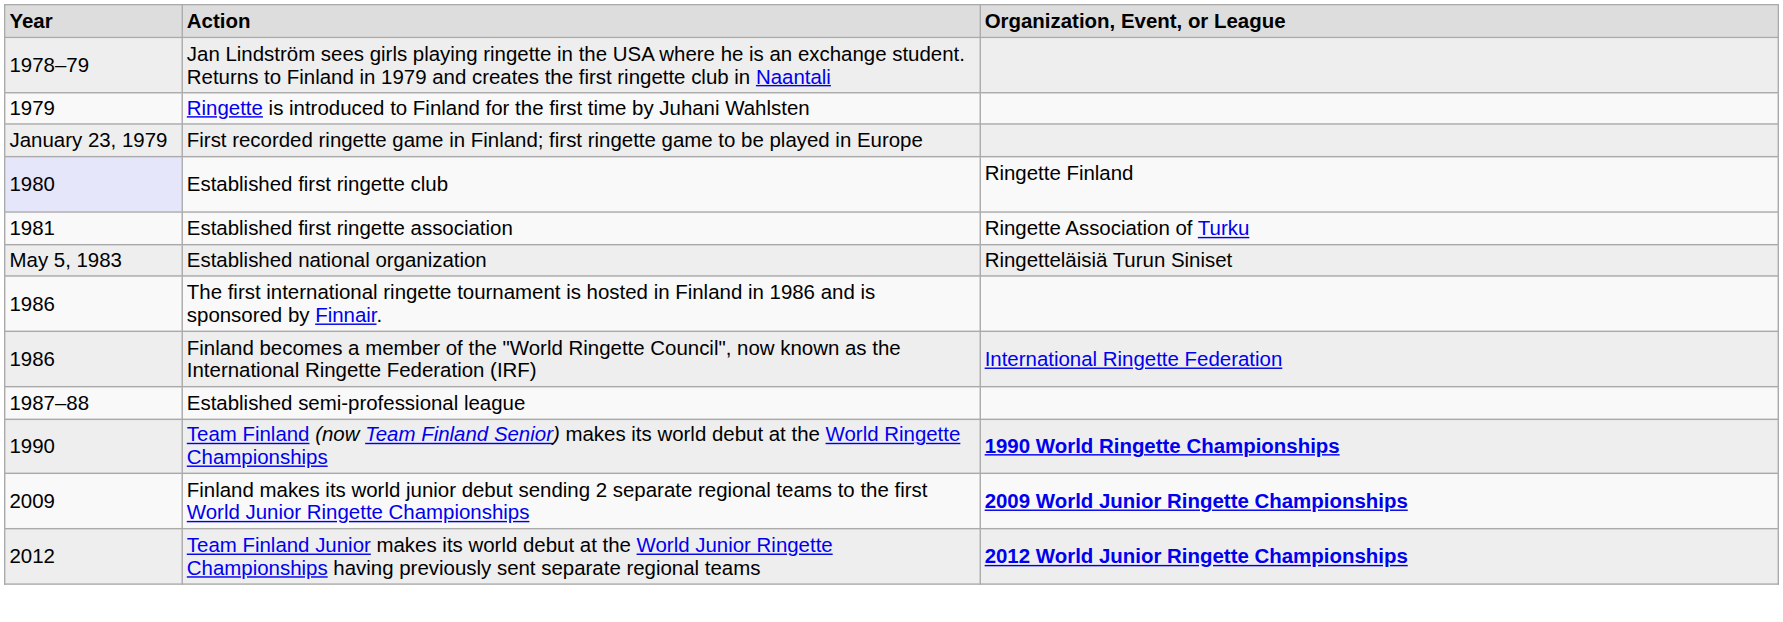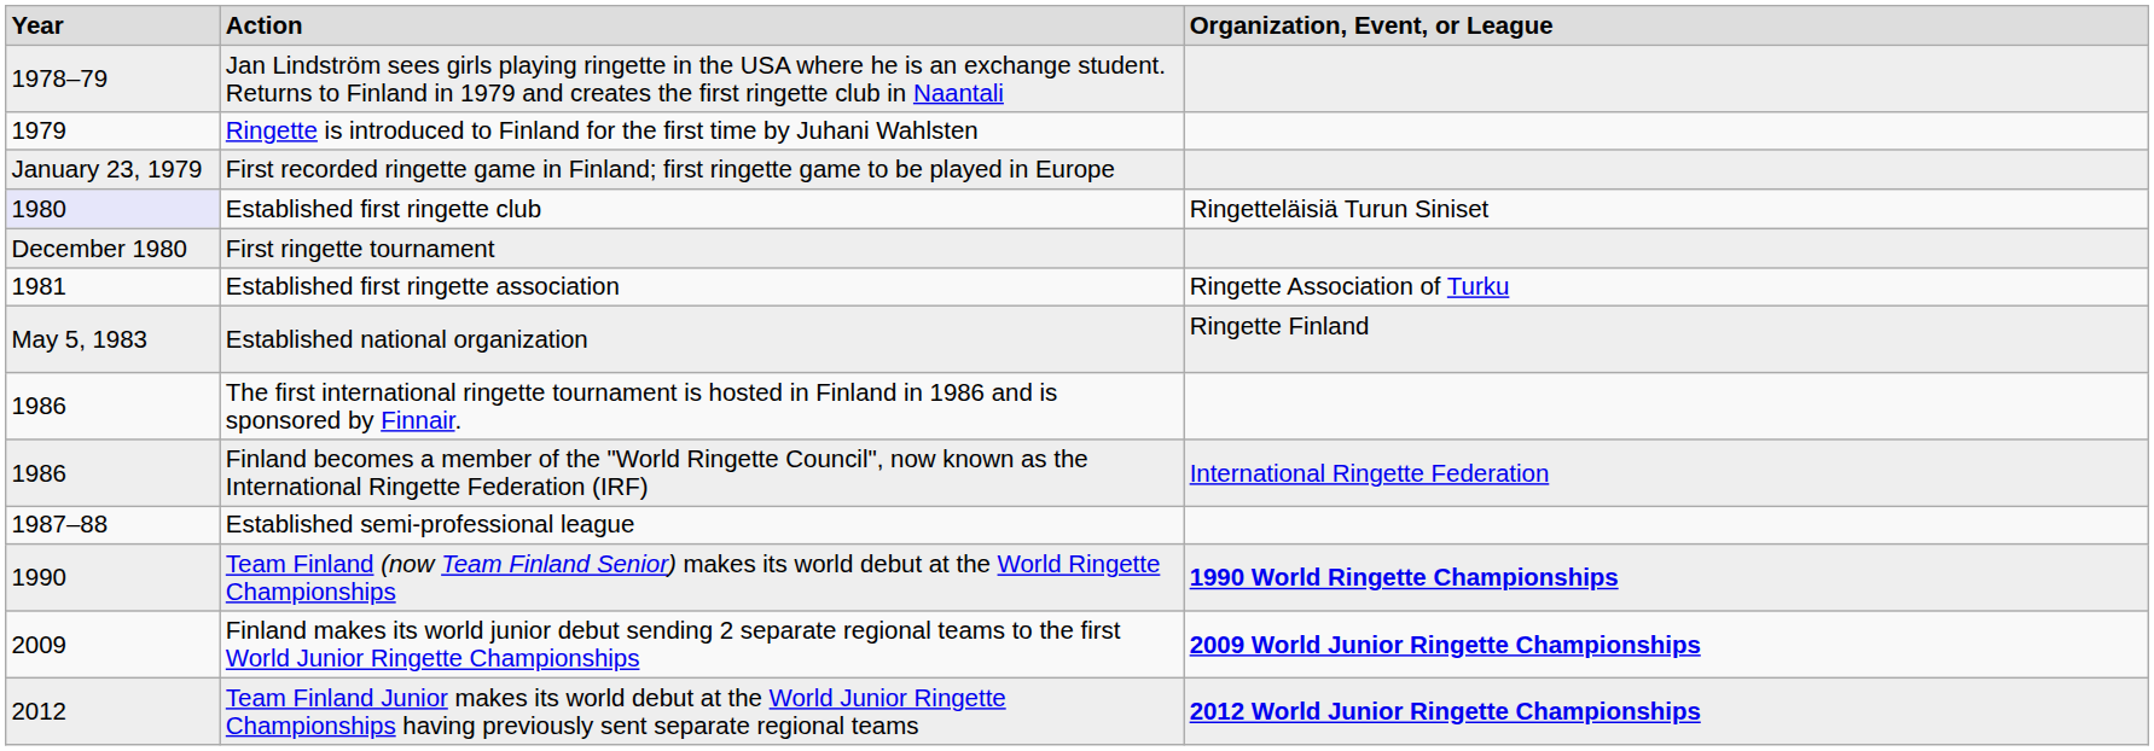Established first ringette club | column 3: Ringette Finland -> Ringetteläisiä Turun Siniset
+ row: December 1980 | First ringette tournament
Established national organization | column 3: Ringetteläisiä Turun Siniset -> Ringette Finland
